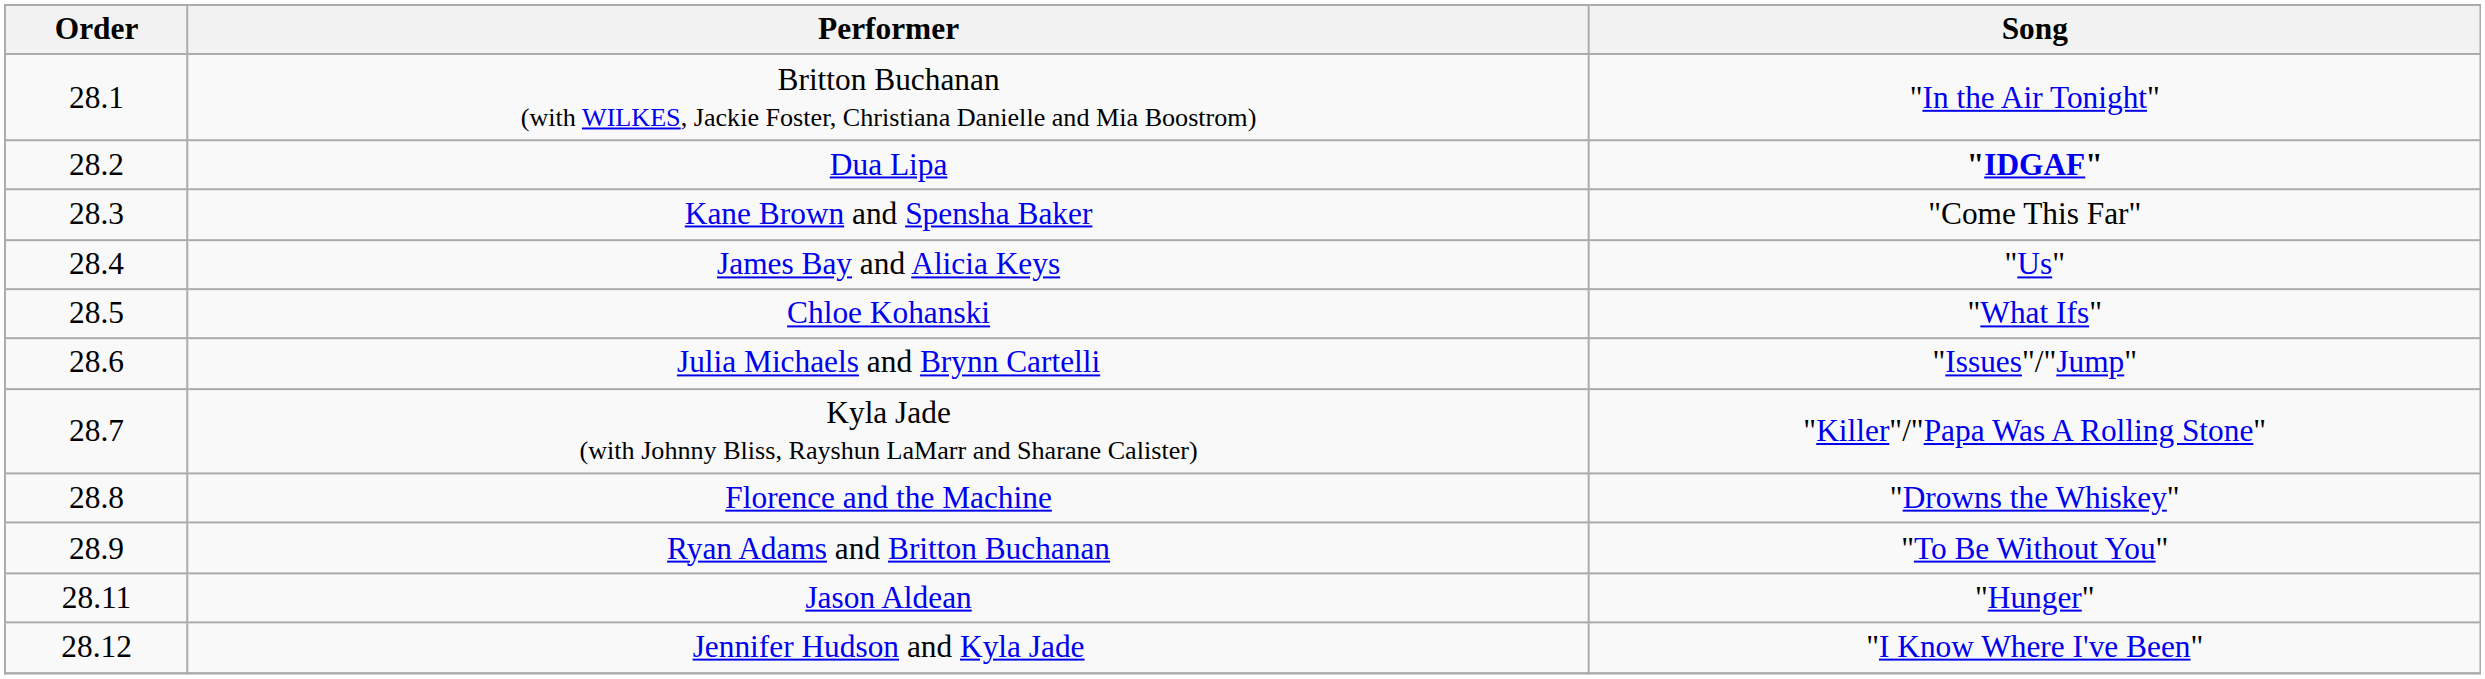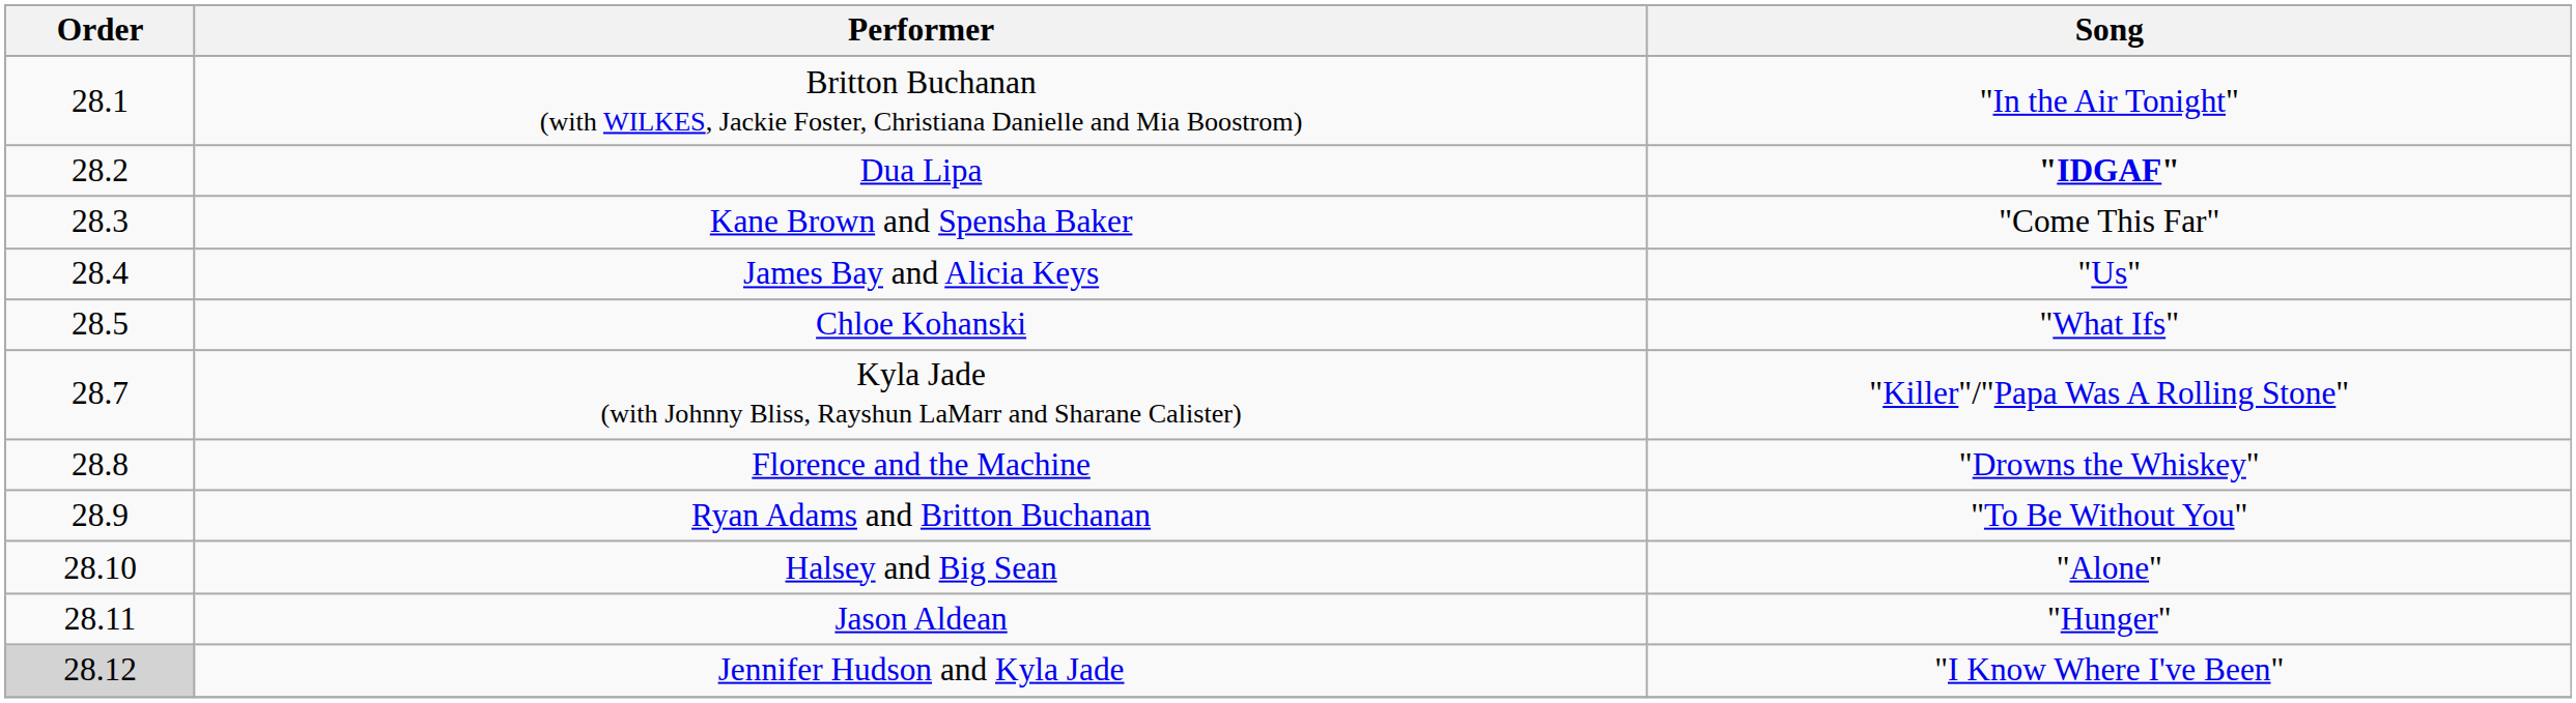- row: 28.6 | Julia Michaels and Brynn Cartelli | "Issues"/"Jump"
+ row: 28.10 | Halsey and Big Sean | "Alone"
Jennifer Hudson and Kyla Jade | Order: no background -> lightgrey background
